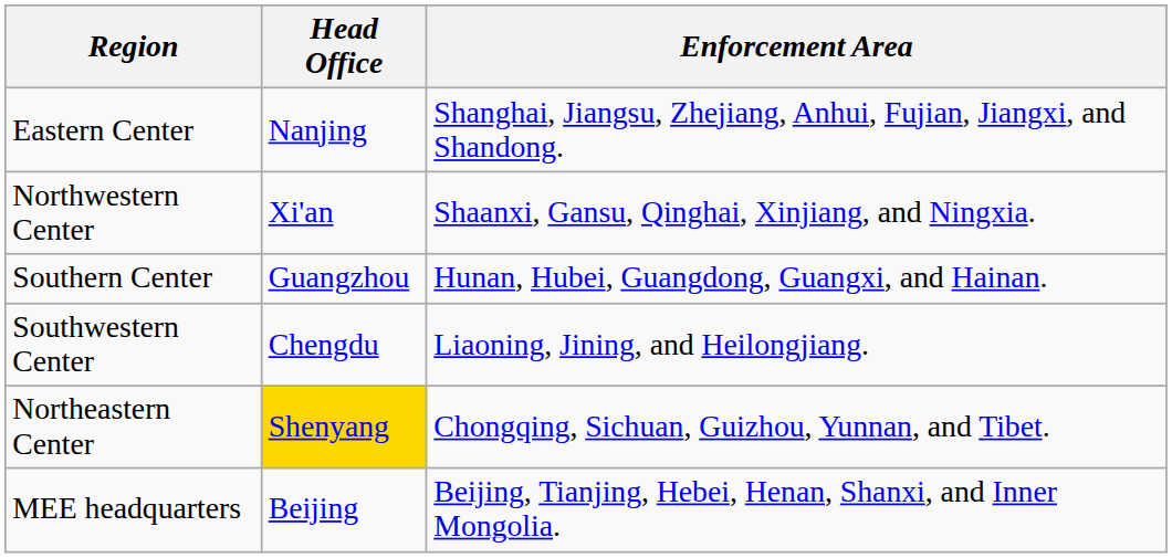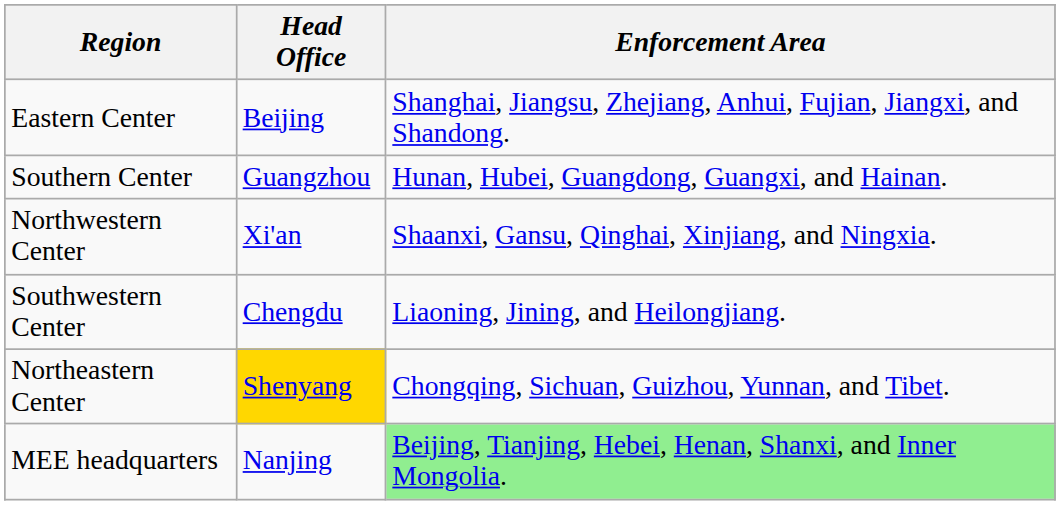Eastern Center | Head Office: Nanjing -> Beijing
rows swapped: Southern Center <-> Northwestern Center
MEE headquarters | Head Office: Beijing -> Nanjing
MEE headquarters | Enforcement Area: no background -> lightgreen background
